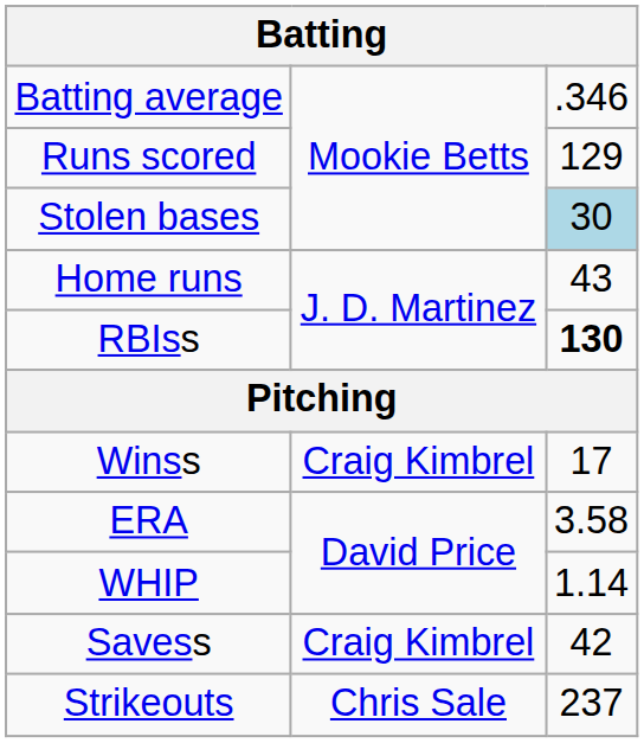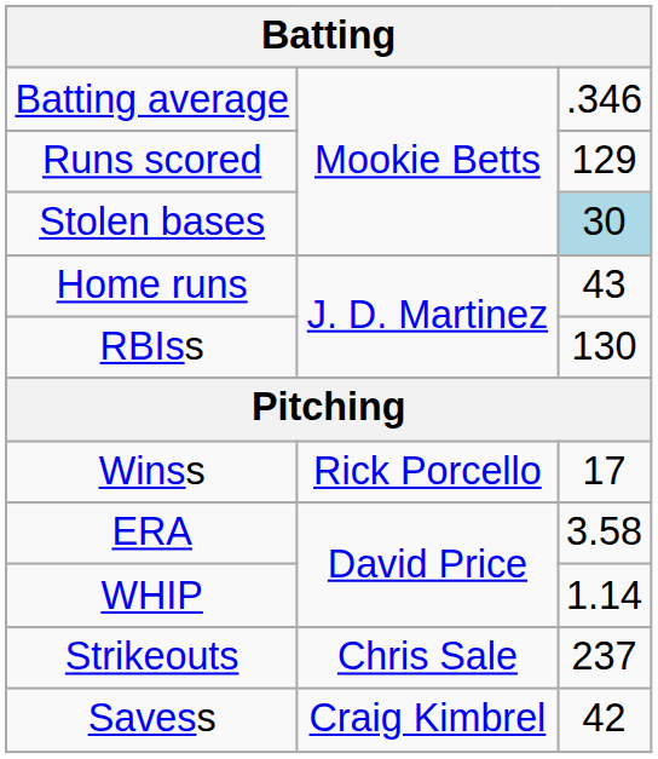RBIss | column 3: bold -> normal
Winss | column 2: Craig Kimbrel -> Rick Porcello
rows swapped: Strikeouts <-> Savess
